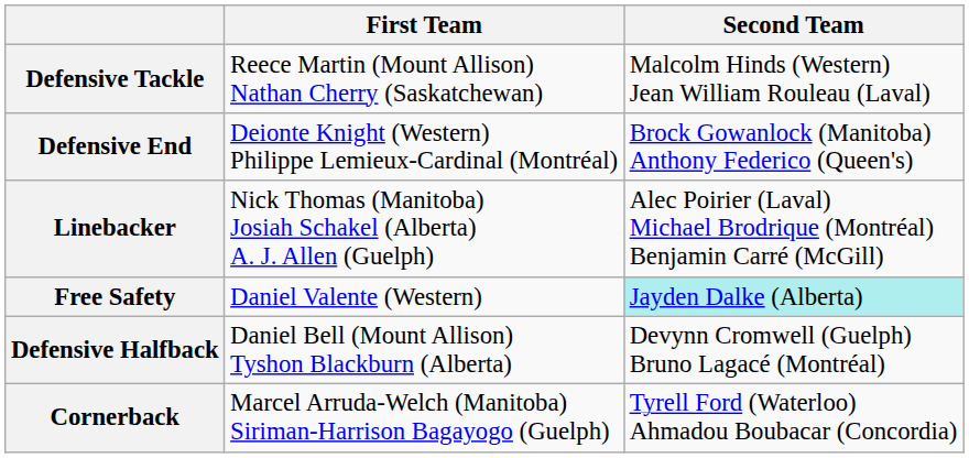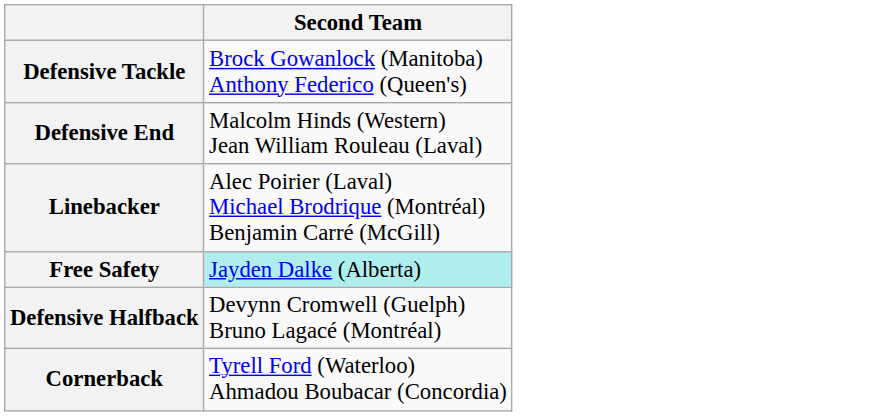- column: First Team | Reece Martin (Mount Allison) Nathan Cherry (Saskatchewan) | Deionte Knight (Western) Philippe Lemieux-Cardinal (Montréal) | Nick Thomas (Manitoba) Josiah Schakel (Alberta) A. J. Allen (Guelph) | Daniel Valente (Western) | Daniel Bell (Mount Allison) Tyshon Blackburn (Alberta) | Marcel Arruda-Welch (Manitoba) Siriman-Harrison Bagayogo (Guelph)
Defensive Tackle | Second Team: Malcolm Hinds (Western) Jean William Rouleau (Laval) -> Brock Gowanlock (Manitoba) Anthony Federico (Queen's)
Defensive End | Second Team: Brock Gowanlock (Manitoba) Anthony Federico (Queen's) -> Malcolm Hinds (Western) Jean William Rouleau (Laval)
